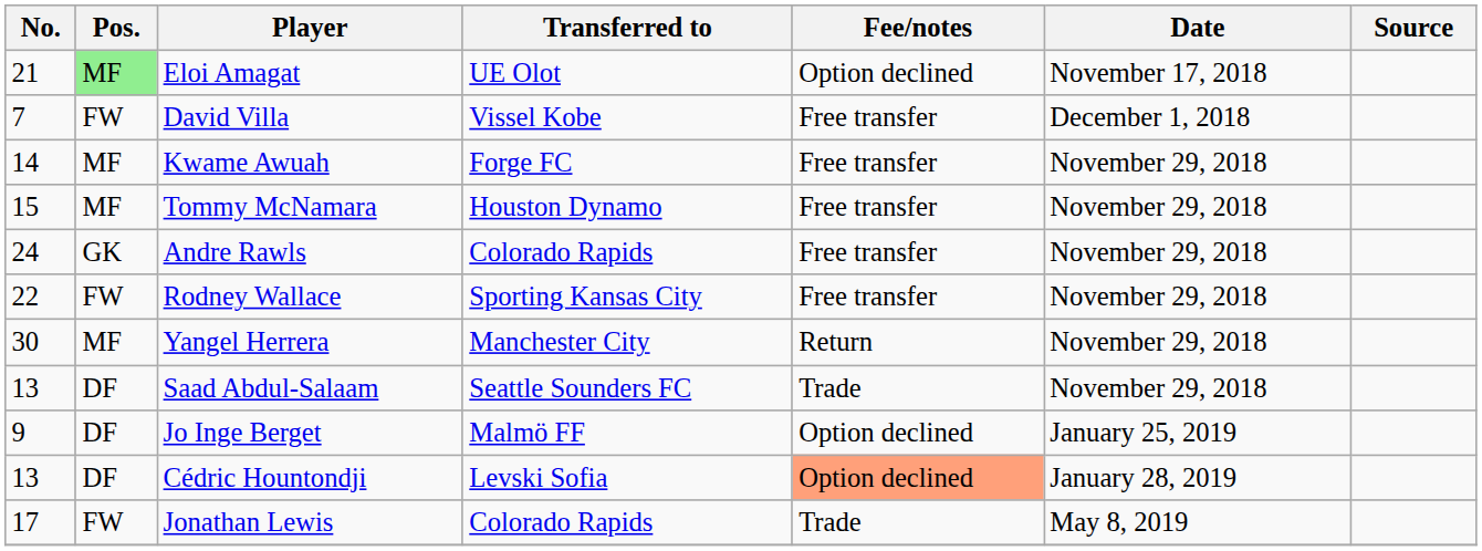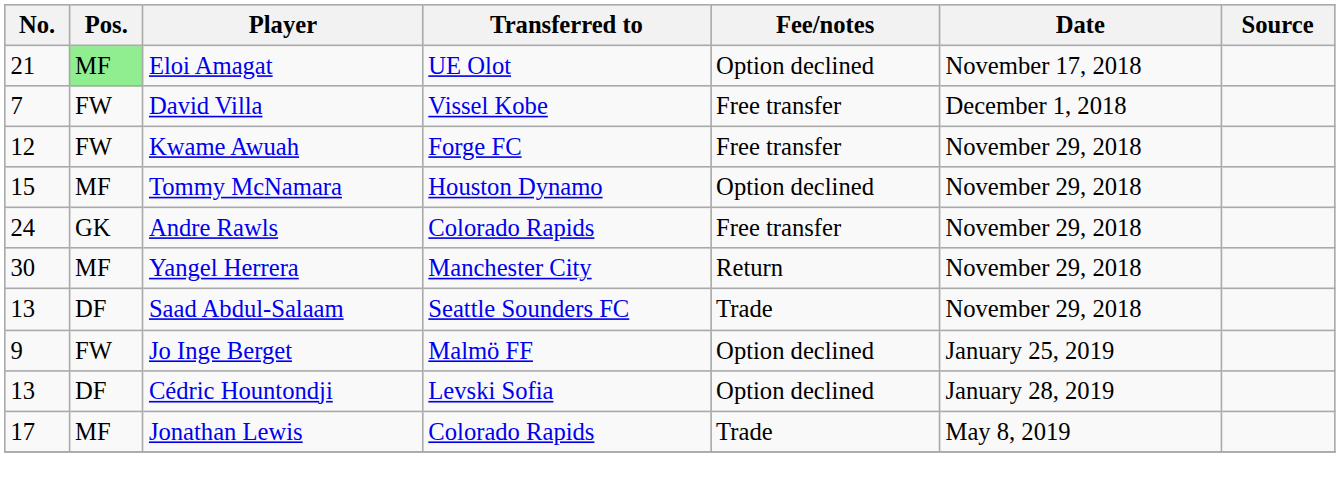Kwame Awuah | No.: 14 -> 12
Kwame Awuah | Pos.: MF -> FW
Tommy McNamara | Fee/notes: Free transfer -> Option declined
- row: 22 | FW | Rodney Wallace | Sporting Kansas City | Free transfer | November 29, 2018
Jo Inge Berget | Pos.: DF -> FW
Cédric Hountondji | Fee/notes: lightsalmon background -> no background
Jonathan Lewis | Pos.: FW -> MF
